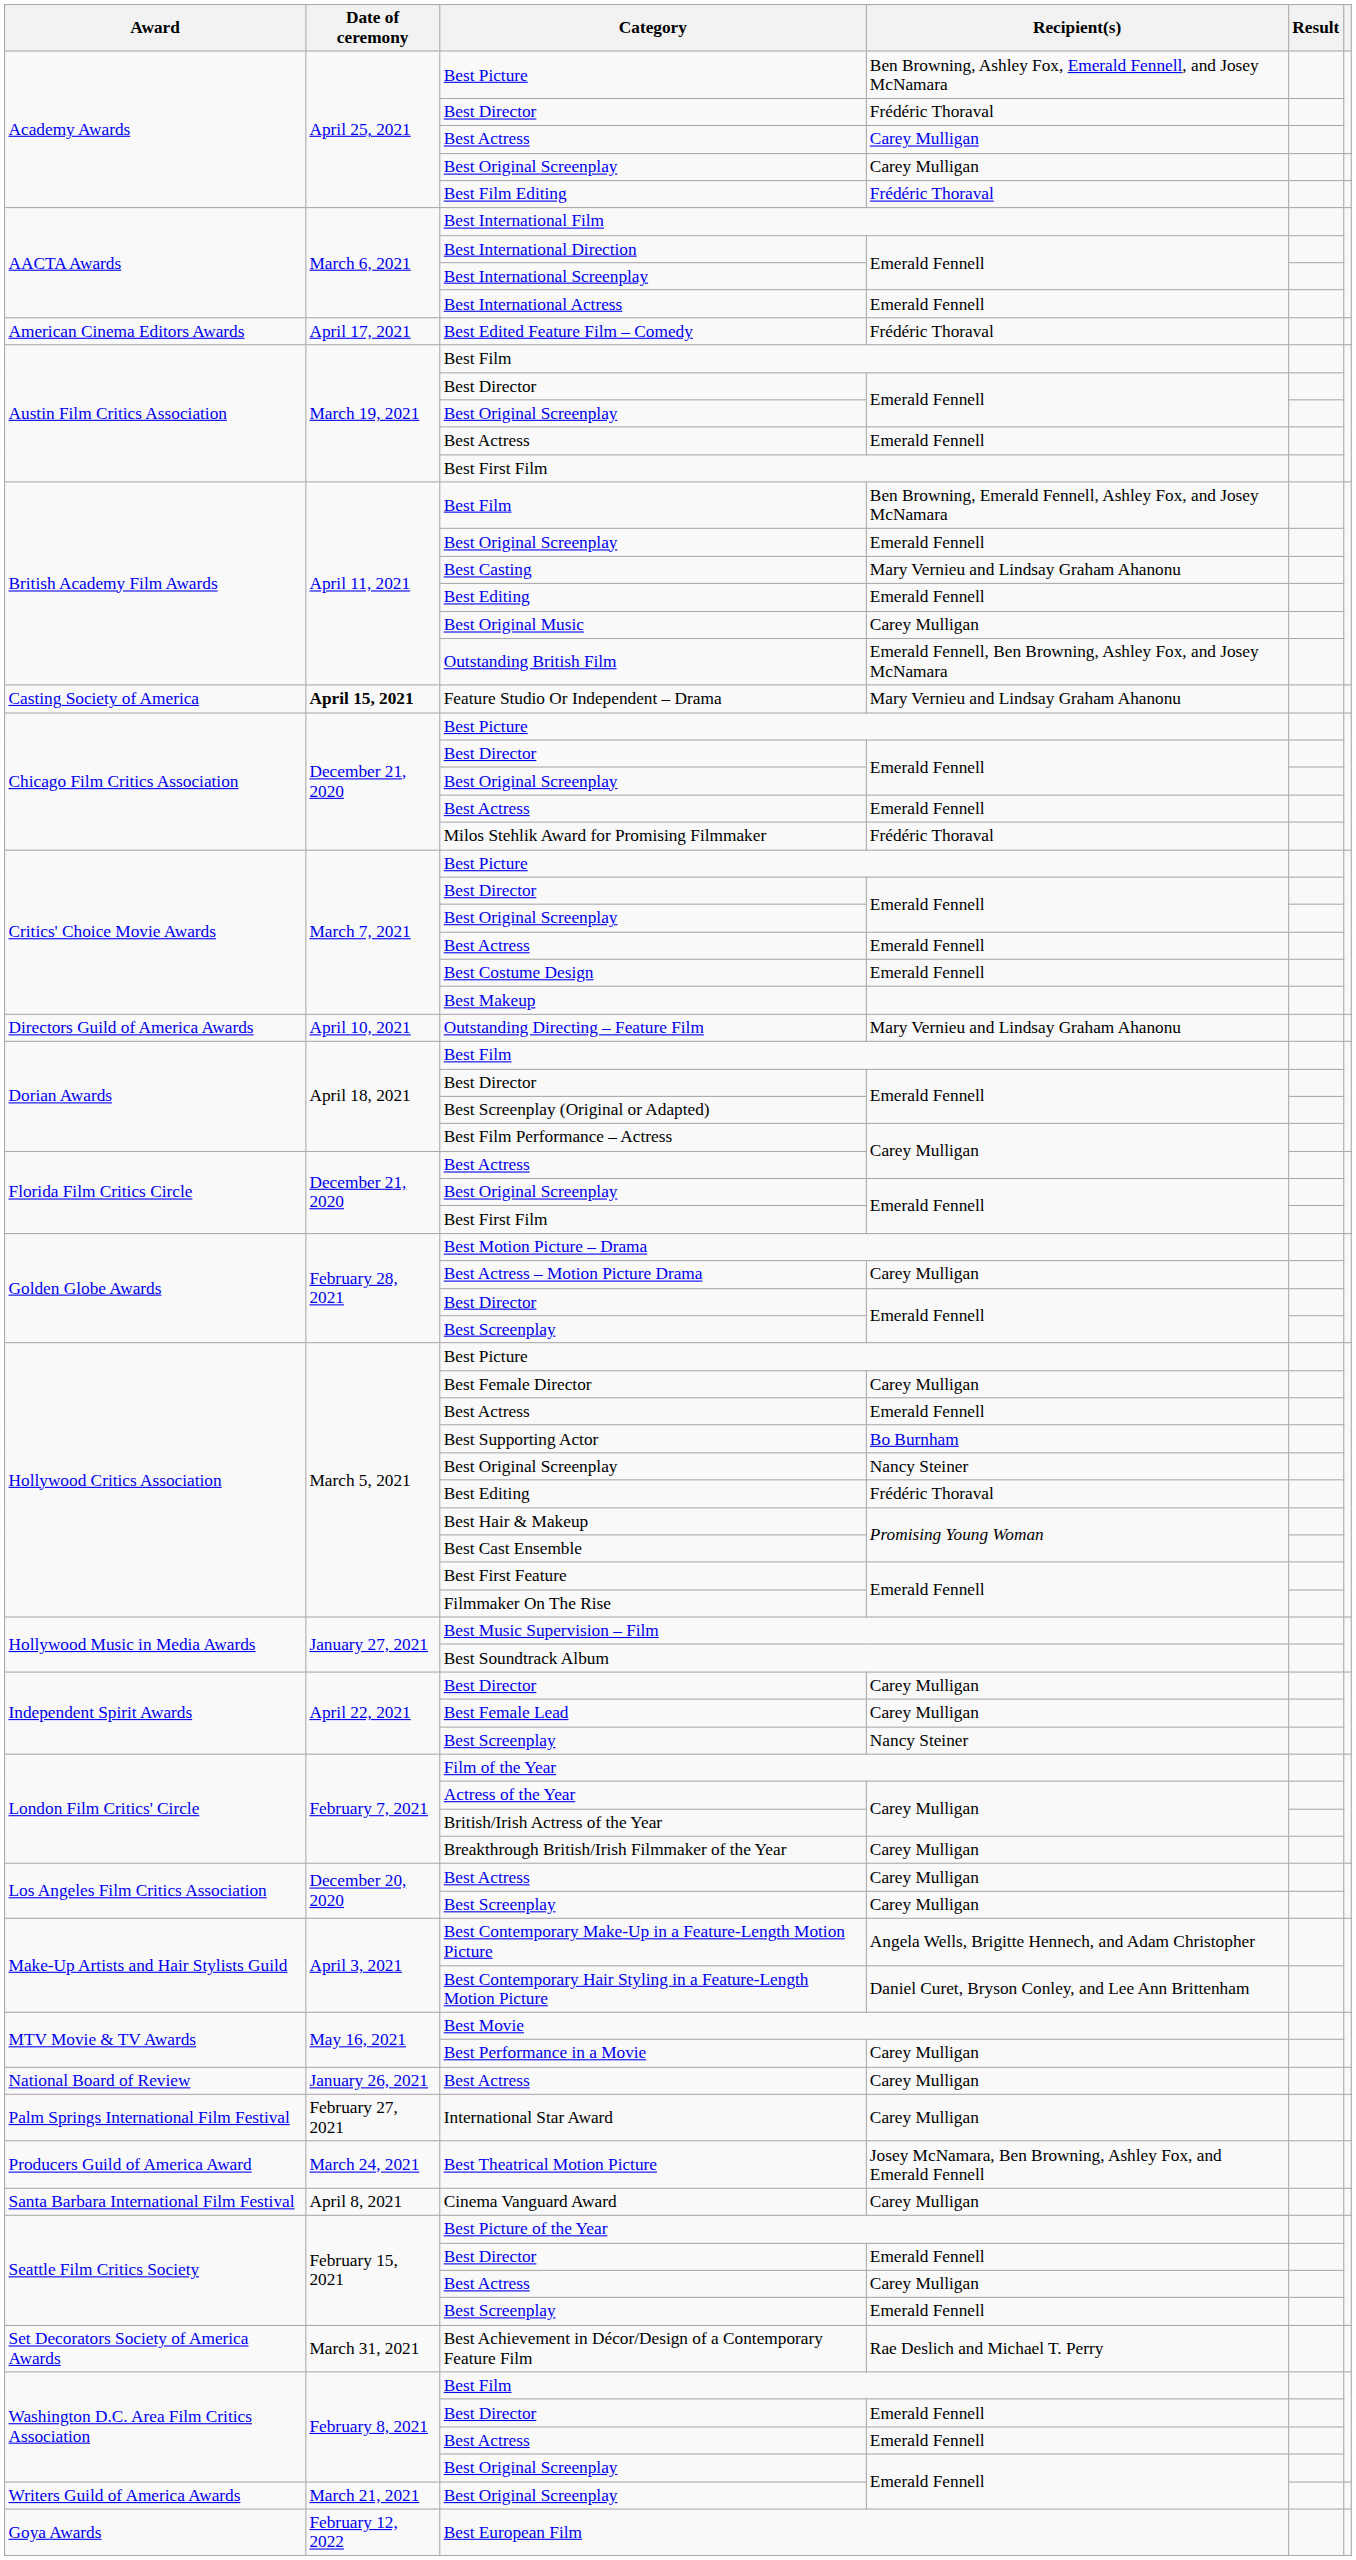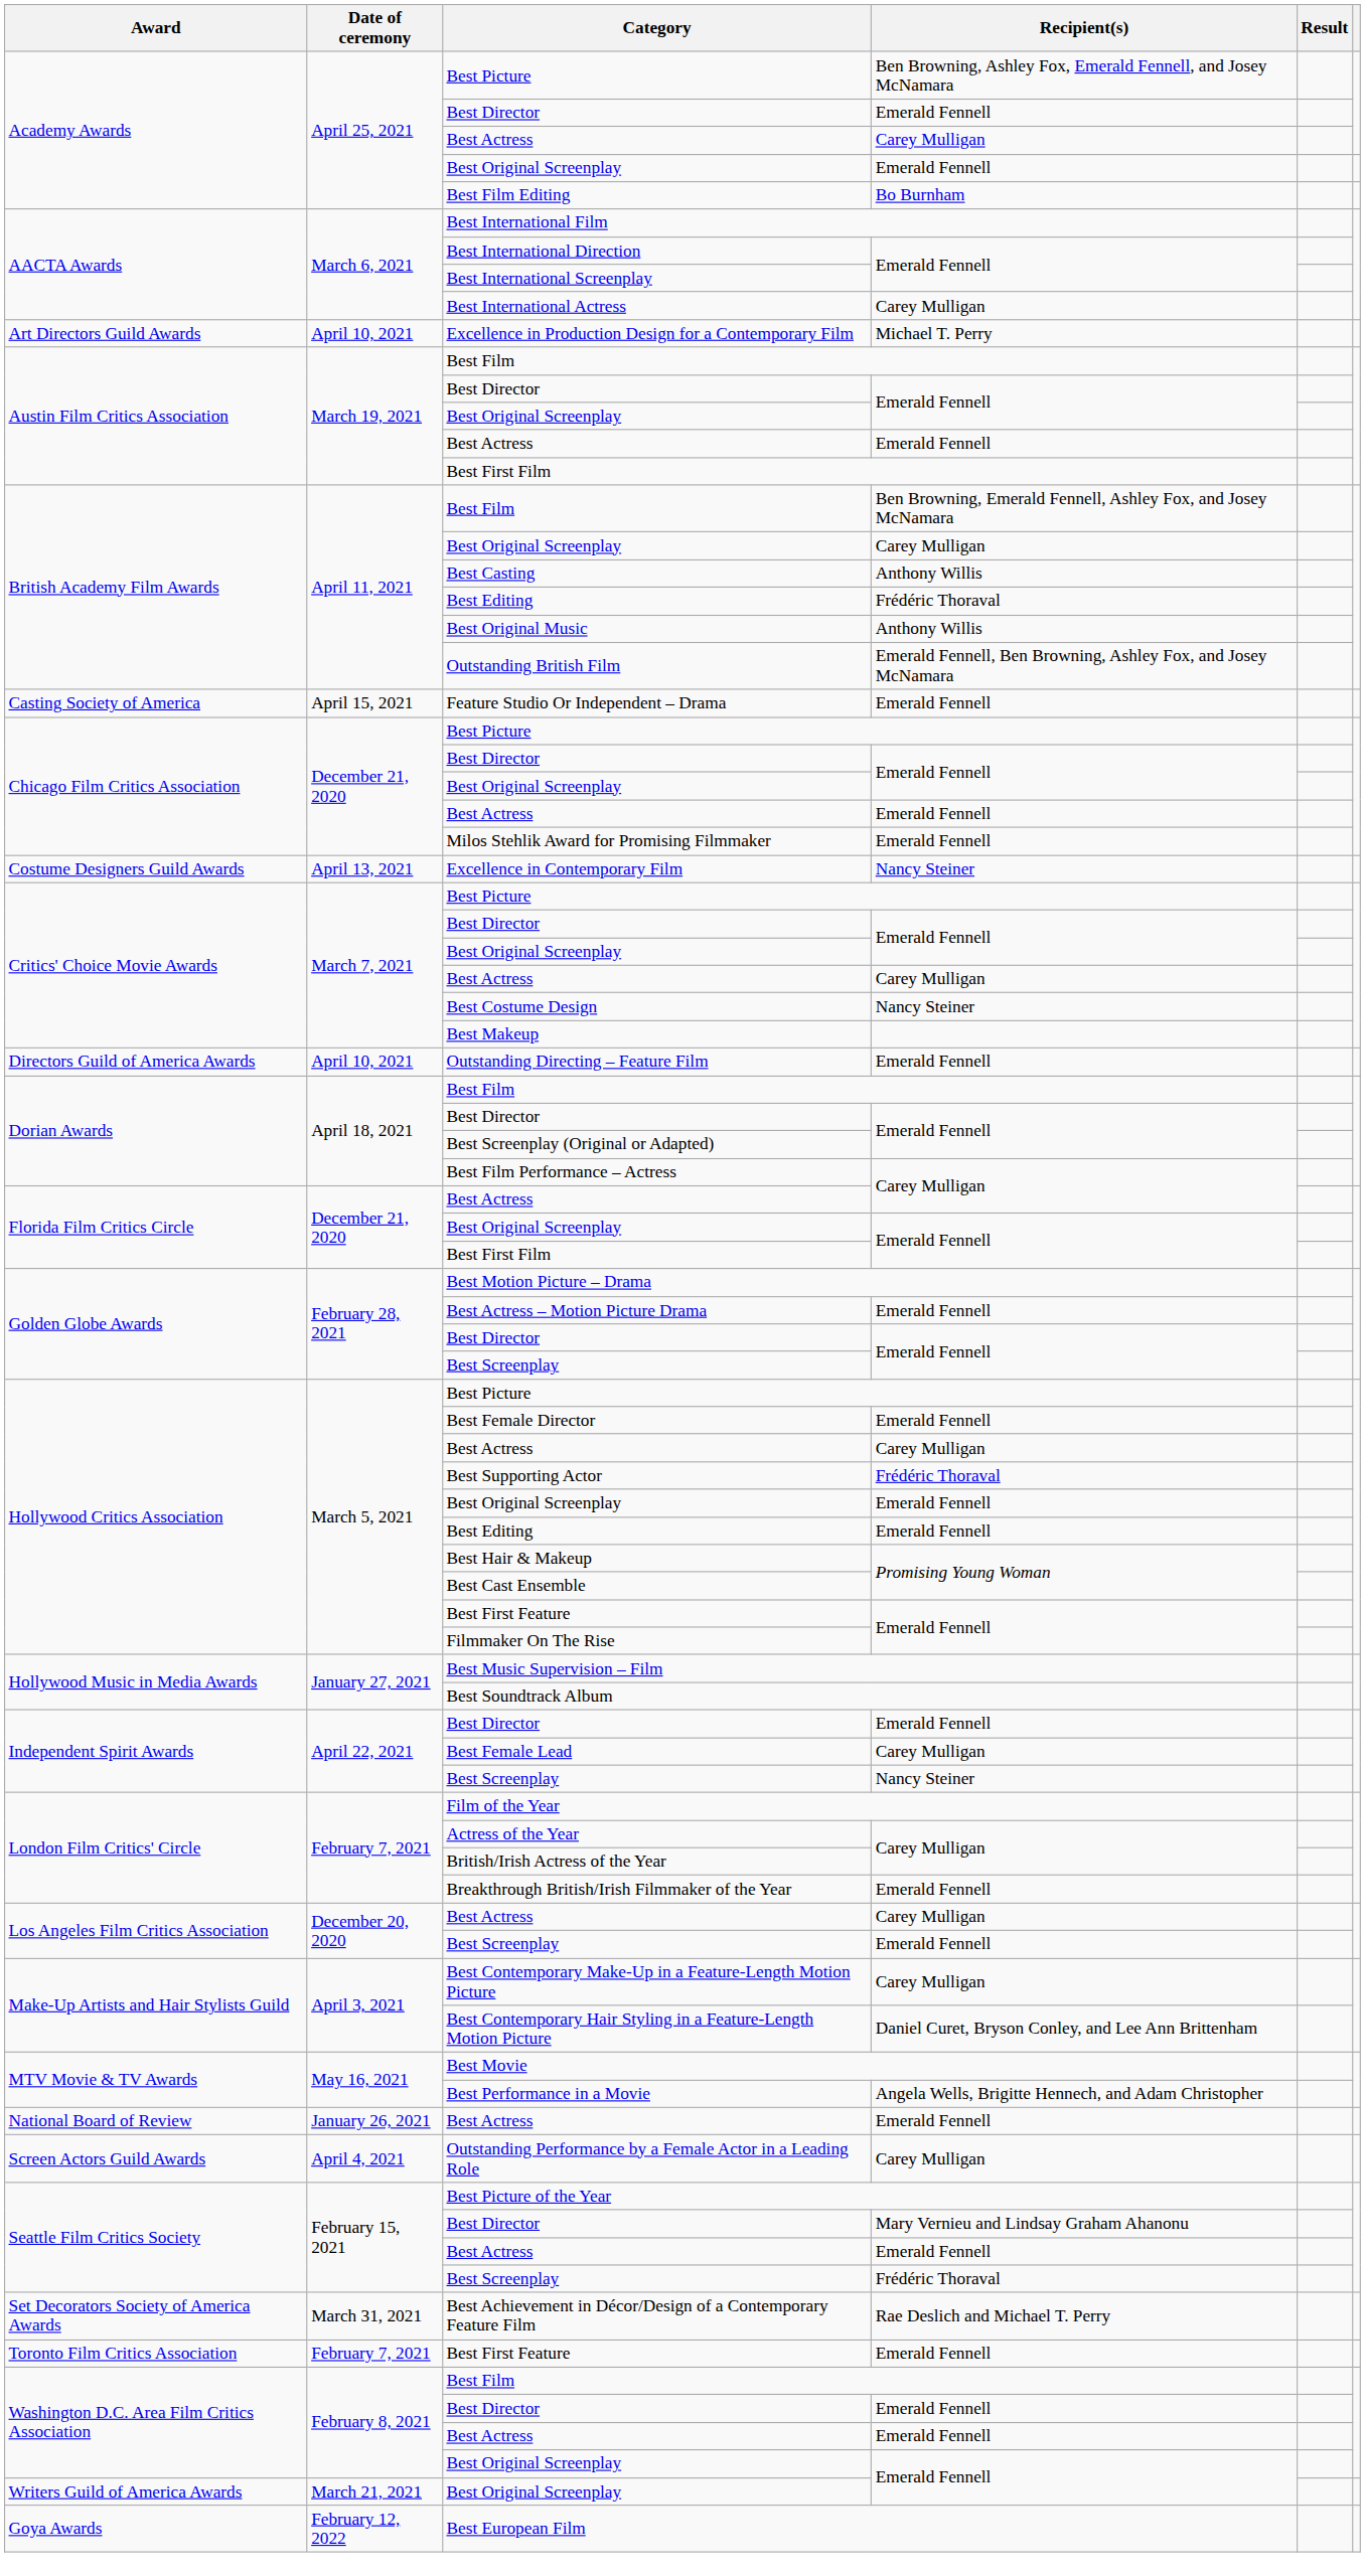Academy Awards / Best Director | Recipient(s): Frédéric Thoraval -> Emerald Fennell
Academy Awards / Best Original Screenplay | Recipient(s): Carey Mulligan -> Emerald Fennell
Best Film Editing | Recipient(s): Frédéric Thoraval -> Bo Burnham
Best International Actress | Recipient(s): Emerald Fennell -> Carey Mulligan
- row: American Cinema Editors Awards | April 17, 2021 | Best Edited Feature Film – Comedy | Frédéric Thoraval
+ row: Art Directors Guild Awards | April 10, 2021 | Excellence in Production Design for a Contemporary Film | Michael T. Perry
British Academy Film Awards / Best Original Screenplay | Recipient(s): Emerald Fennell -> Carey Mulligan
Best Casting | Recipient(s): Mary Vernieu and Lindsay Graham Ahanonu -> Anthony Willis
British Academy Film Awards / Best Editing | Recipient(s): Emerald Fennell -> Frédéric Thoraval
Best Original Music | Recipient(s): Carey Mulligan -> Anthony Willis
Feature Studio Or Independent – Drama | Date of ceremony: bold -> normal
Feature Studio Or Independent – Drama | Recipient(s): Mary Vernieu and Lindsay Graham Ahanonu -> Emerald Fennell
Milos Stehlik Award for Promising Filmmaker | Recipient(s): Frédéric Thoraval -> Emerald Fennell
+ row: Costume Designers Guild Awards | April 13, 2021 | Excellence in Contemporary Film | Nancy Steiner
Critics' Choice Movie Awards / Best Actress | Recipient(s): Emerald Fennell -> Carey Mulligan
Best Costume Design | Recipient(s): Emerald Fennell -> Nancy Steiner
Outstanding Directing – Feature Film | Recipient(s): Mary Vernieu and Lindsay Graham Ahanonu -> Emerald Fennell
Best Actress – Motion Picture Drama | Recipient(s): Carey Mulligan -> Emerald Fennell
Best Female Director | Recipient(s): Carey Mulligan -> Emerald Fennell
Hollywood Critics Association / Best Actress | Recipient(s): Emerald Fennell -> Carey Mulligan
Best Supporting Actor | Recipient(s): Bo Burnham -> Frédéric Thoraval
Hollywood Critics Association / Best Original Screenplay | Recipient(s): Nancy Steiner -> Emerald Fennell
Hollywood Critics Association / Best Editing | Recipient(s): Frédéric Thoraval -> Emerald Fennell
Independent Spirit Awards / Best Director | Recipient(s): Carey Mulligan -> Emerald Fennell
Breakthrough British/Irish Filmmaker of the Year | Recipient(s): Carey Mulligan -> Emerald Fennell
Los Angeles Film Critics Association / Best Screenplay | Recipient(s): Carey Mulligan -> Emerald Fennell
Best Contemporary Make-Up in a Feature-Length Motion Picture | Recipient(s): Angela Wells, Brigitte Hennech, and Adam Christopher -> Carey Mulligan
Best Performance in a Movie | Recipient(s): Carey Mulligan -> Angela Wells, Brigitte Hennech, and Adam Christopher
National Board of Review / Best Actress | Recipient(s): Carey Mulligan -> Emerald Fennell
- row: Palm Springs International Film Festival | February 27, 2021 | International Star Award | Carey Mulligan
- row: Producers Guild of America Award | March 24, 2021 | Best Theatrical Motion Picture | Josey McNamara, Ben Browning, Ashley Fox, and Emerald Fennell
- row: Santa Barbara International Film Festival | April 8, 2021 | Cinema Vanguard Award | Carey Mulligan
+ row: Screen Actors Guild Awards | April 4, 2021 | Outstanding Performance by a Female Actor in a Leading Role | Carey Mulligan
Seattle Film Critics Society / Best Director | Recipient(s): Emerald Fennell -> Mary Vernieu and Lindsay Graham Ahanonu
Seattle Film Critics Society / Best Actress | Recipient(s): Carey Mulligan -> Emerald Fennell
Seattle Film Critics Society / Best Screenplay | Recipient(s): Emerald Fennell -> Frédéric Thoraval
+ row: Toronto Film Critics Association | February 7, 2021 | Best First Feature | Emerald Fennell
